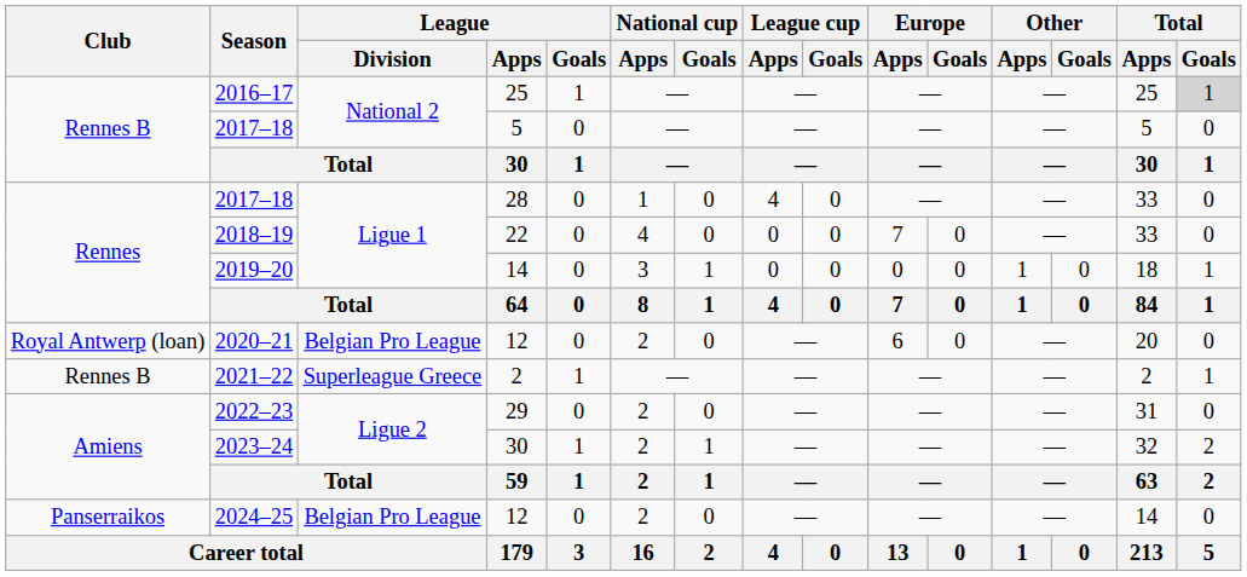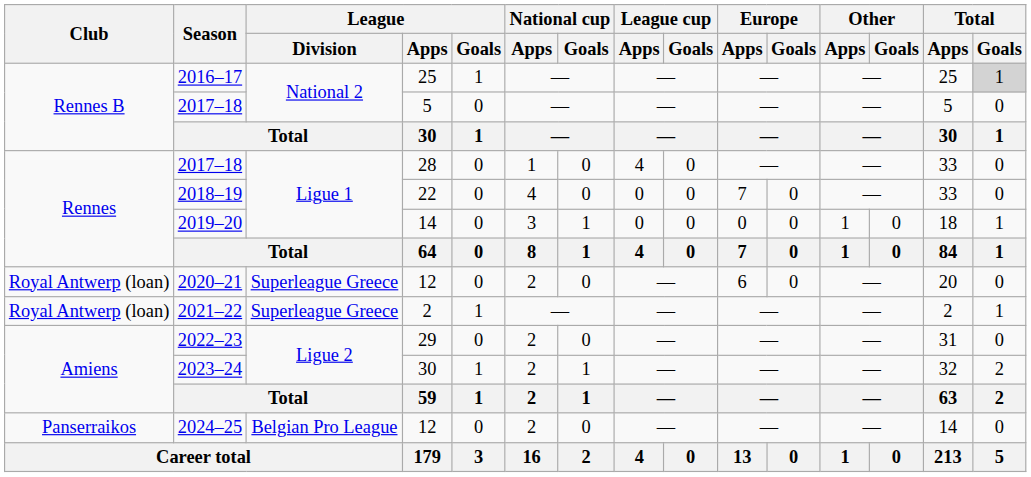2020–21 | League / Division: Belgian Pro League -> Superleague Greece
2021–22 | Club: Rennes B -> Royal Antwerp (loan)
